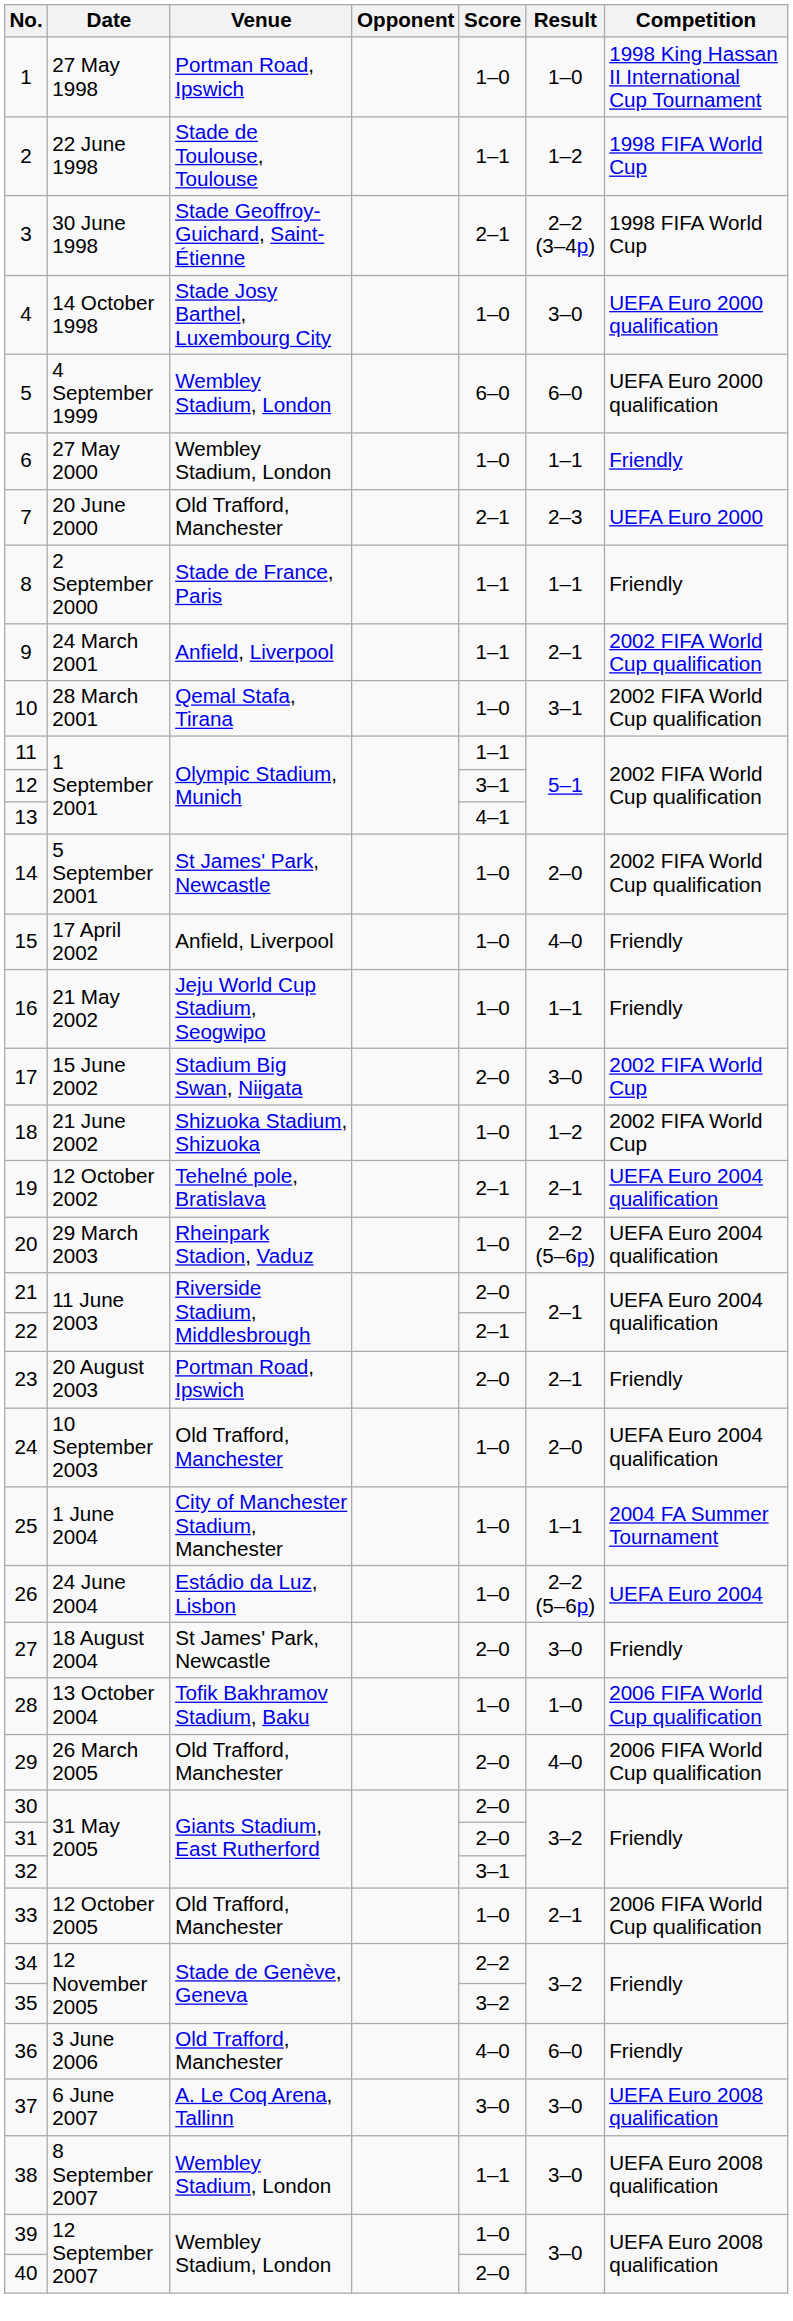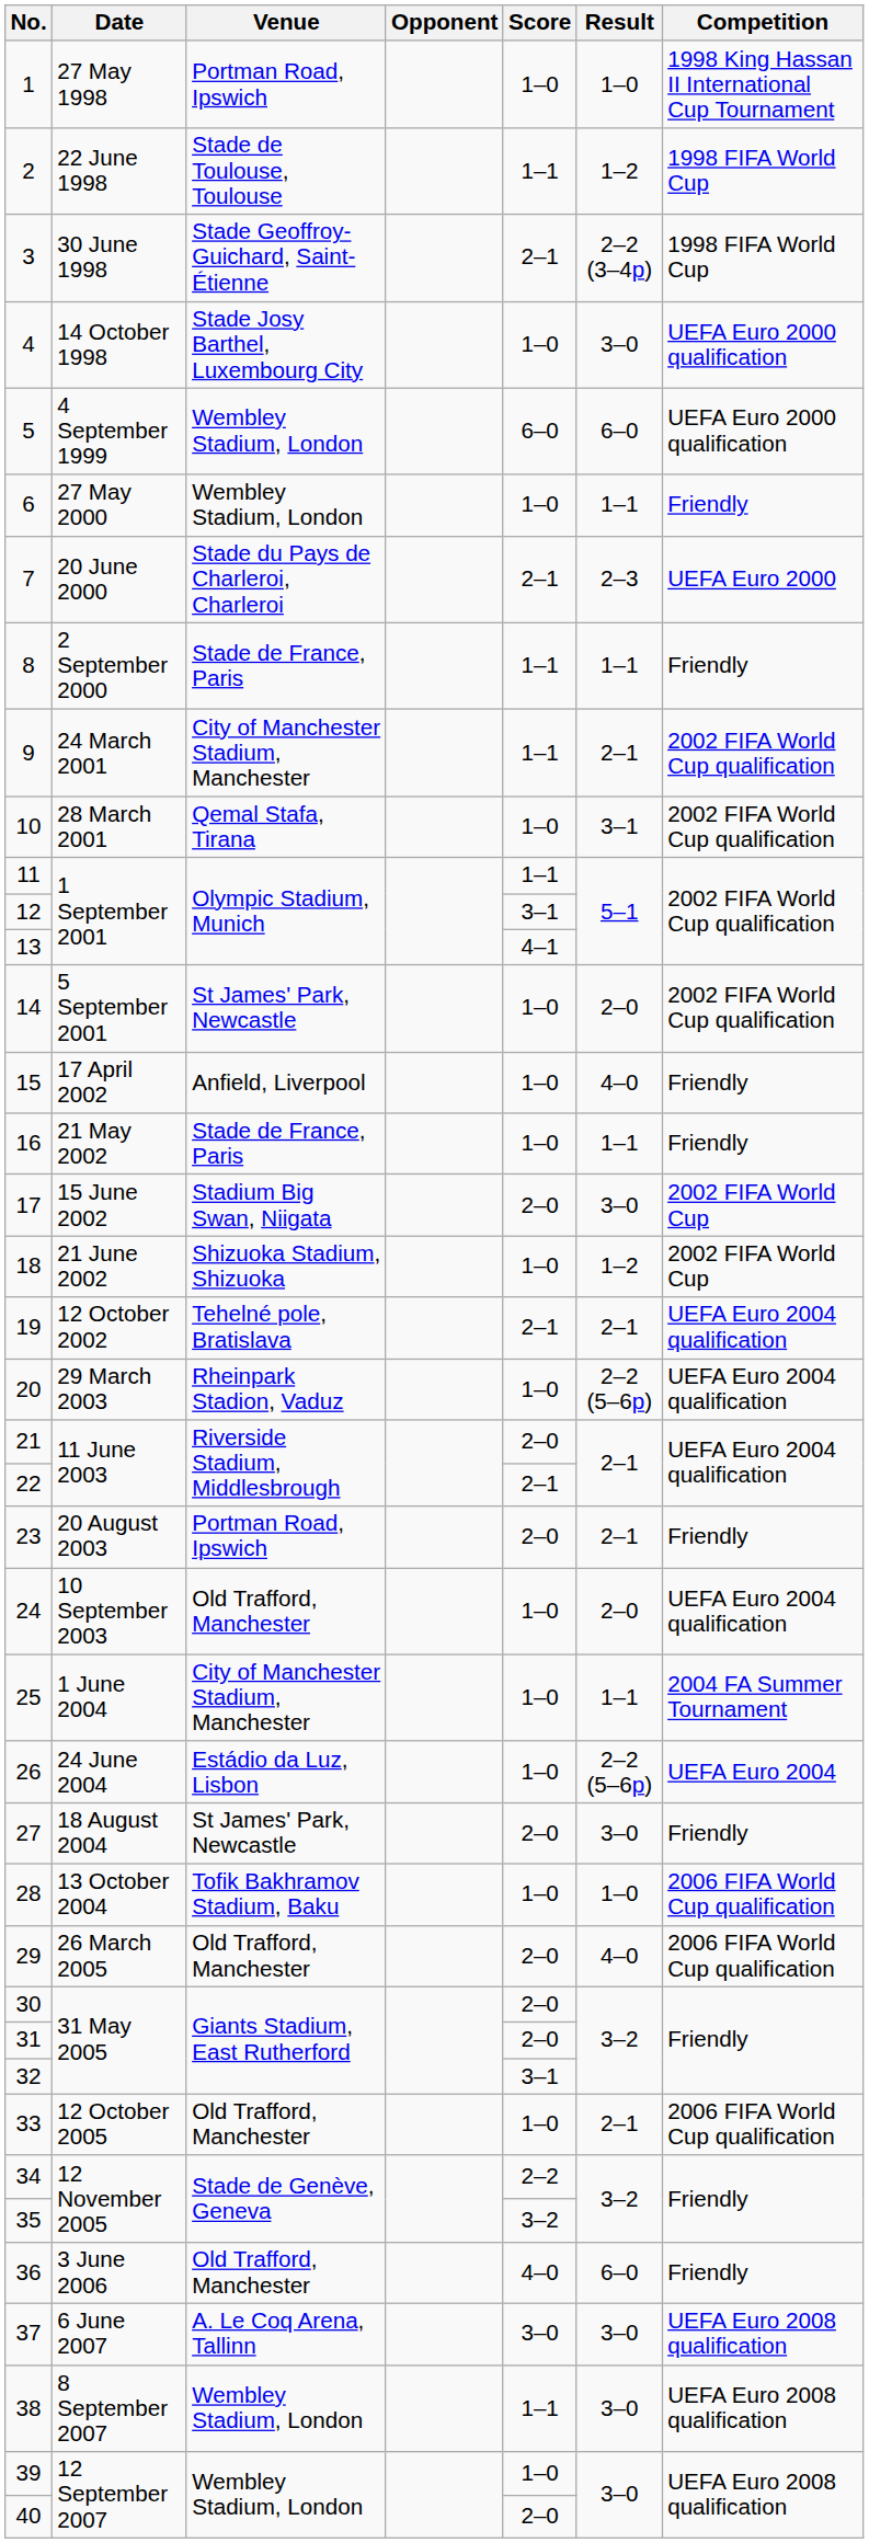7 | Venue: Old Trafford, Manchester -> Stade du Pays de Charleroi, Charleroi
9 | Venue: Anfield, Liverpool -> City of Manchester Stadium, Manchester
16 | Venue: Jeju World Cup Stadium, Seogwipo -> Stade de France, Paris
